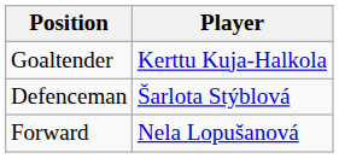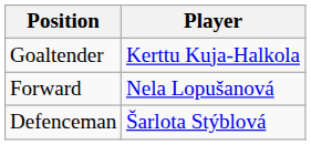rows swapped: Defenceman <-> Forward
